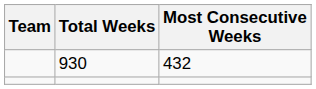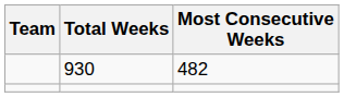930 | Most Consecutive Weeks: 432 -> 482
